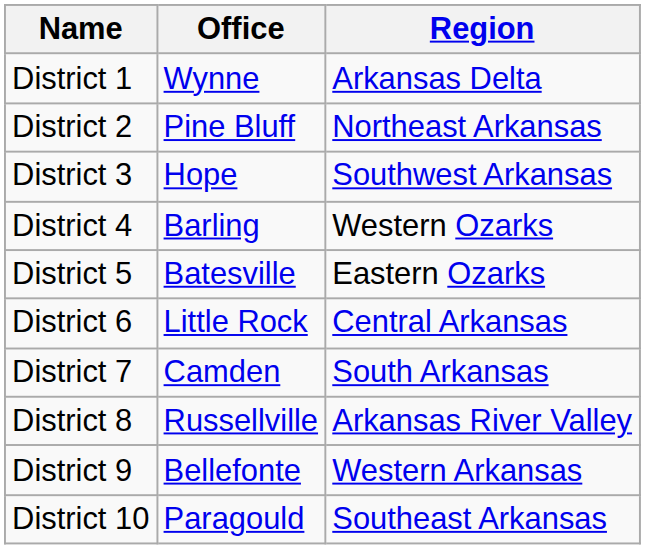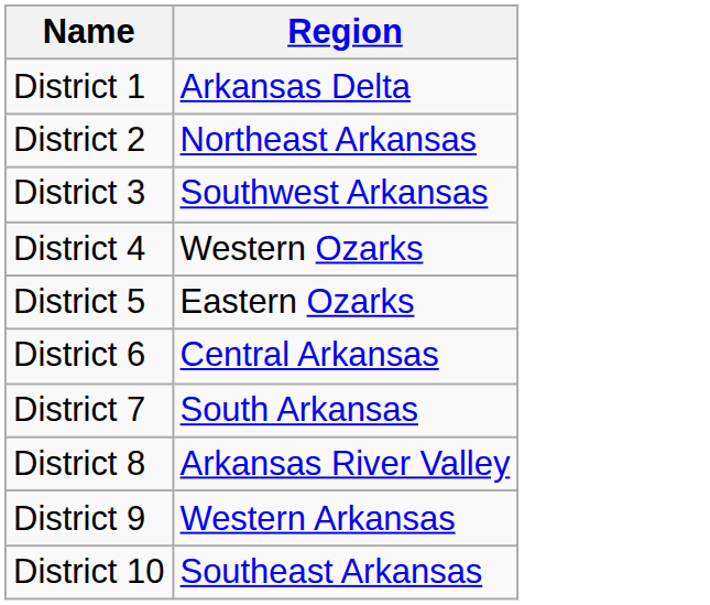- column: Office | Wynne | Pine Bluff | Hope | Barling | Batesville | Little Rock | Camden | Russellville | Bellefonte | Paragould
